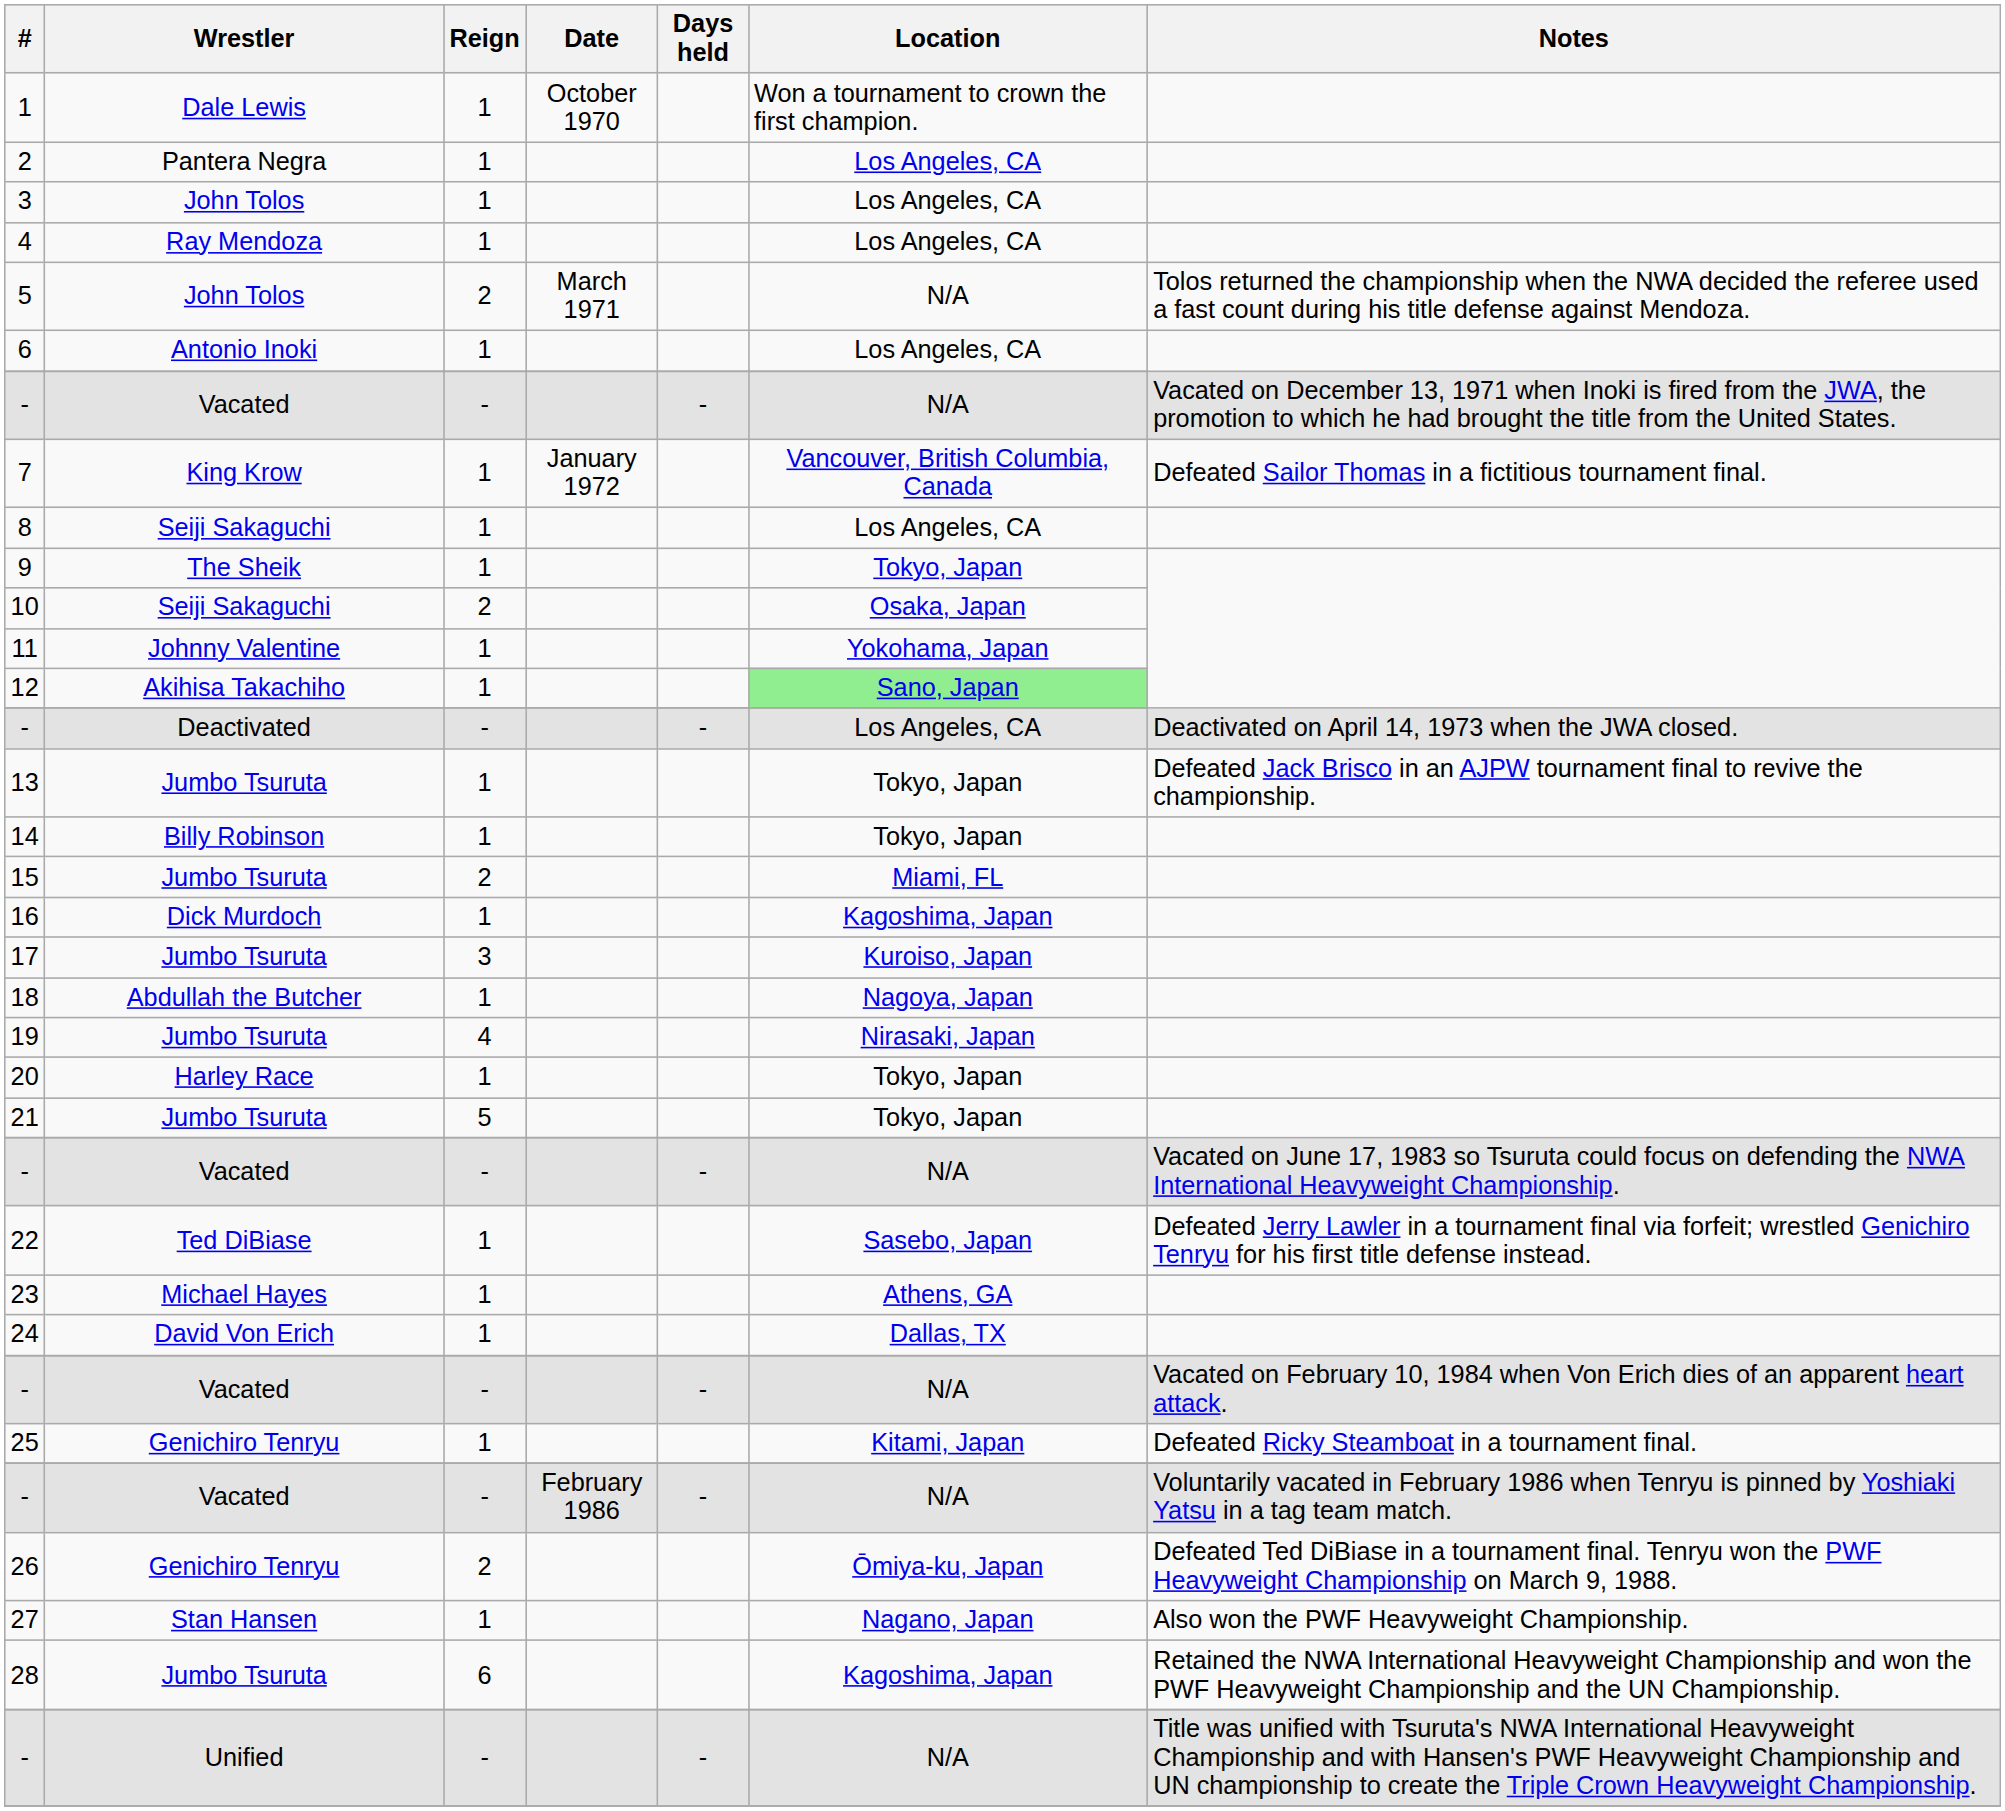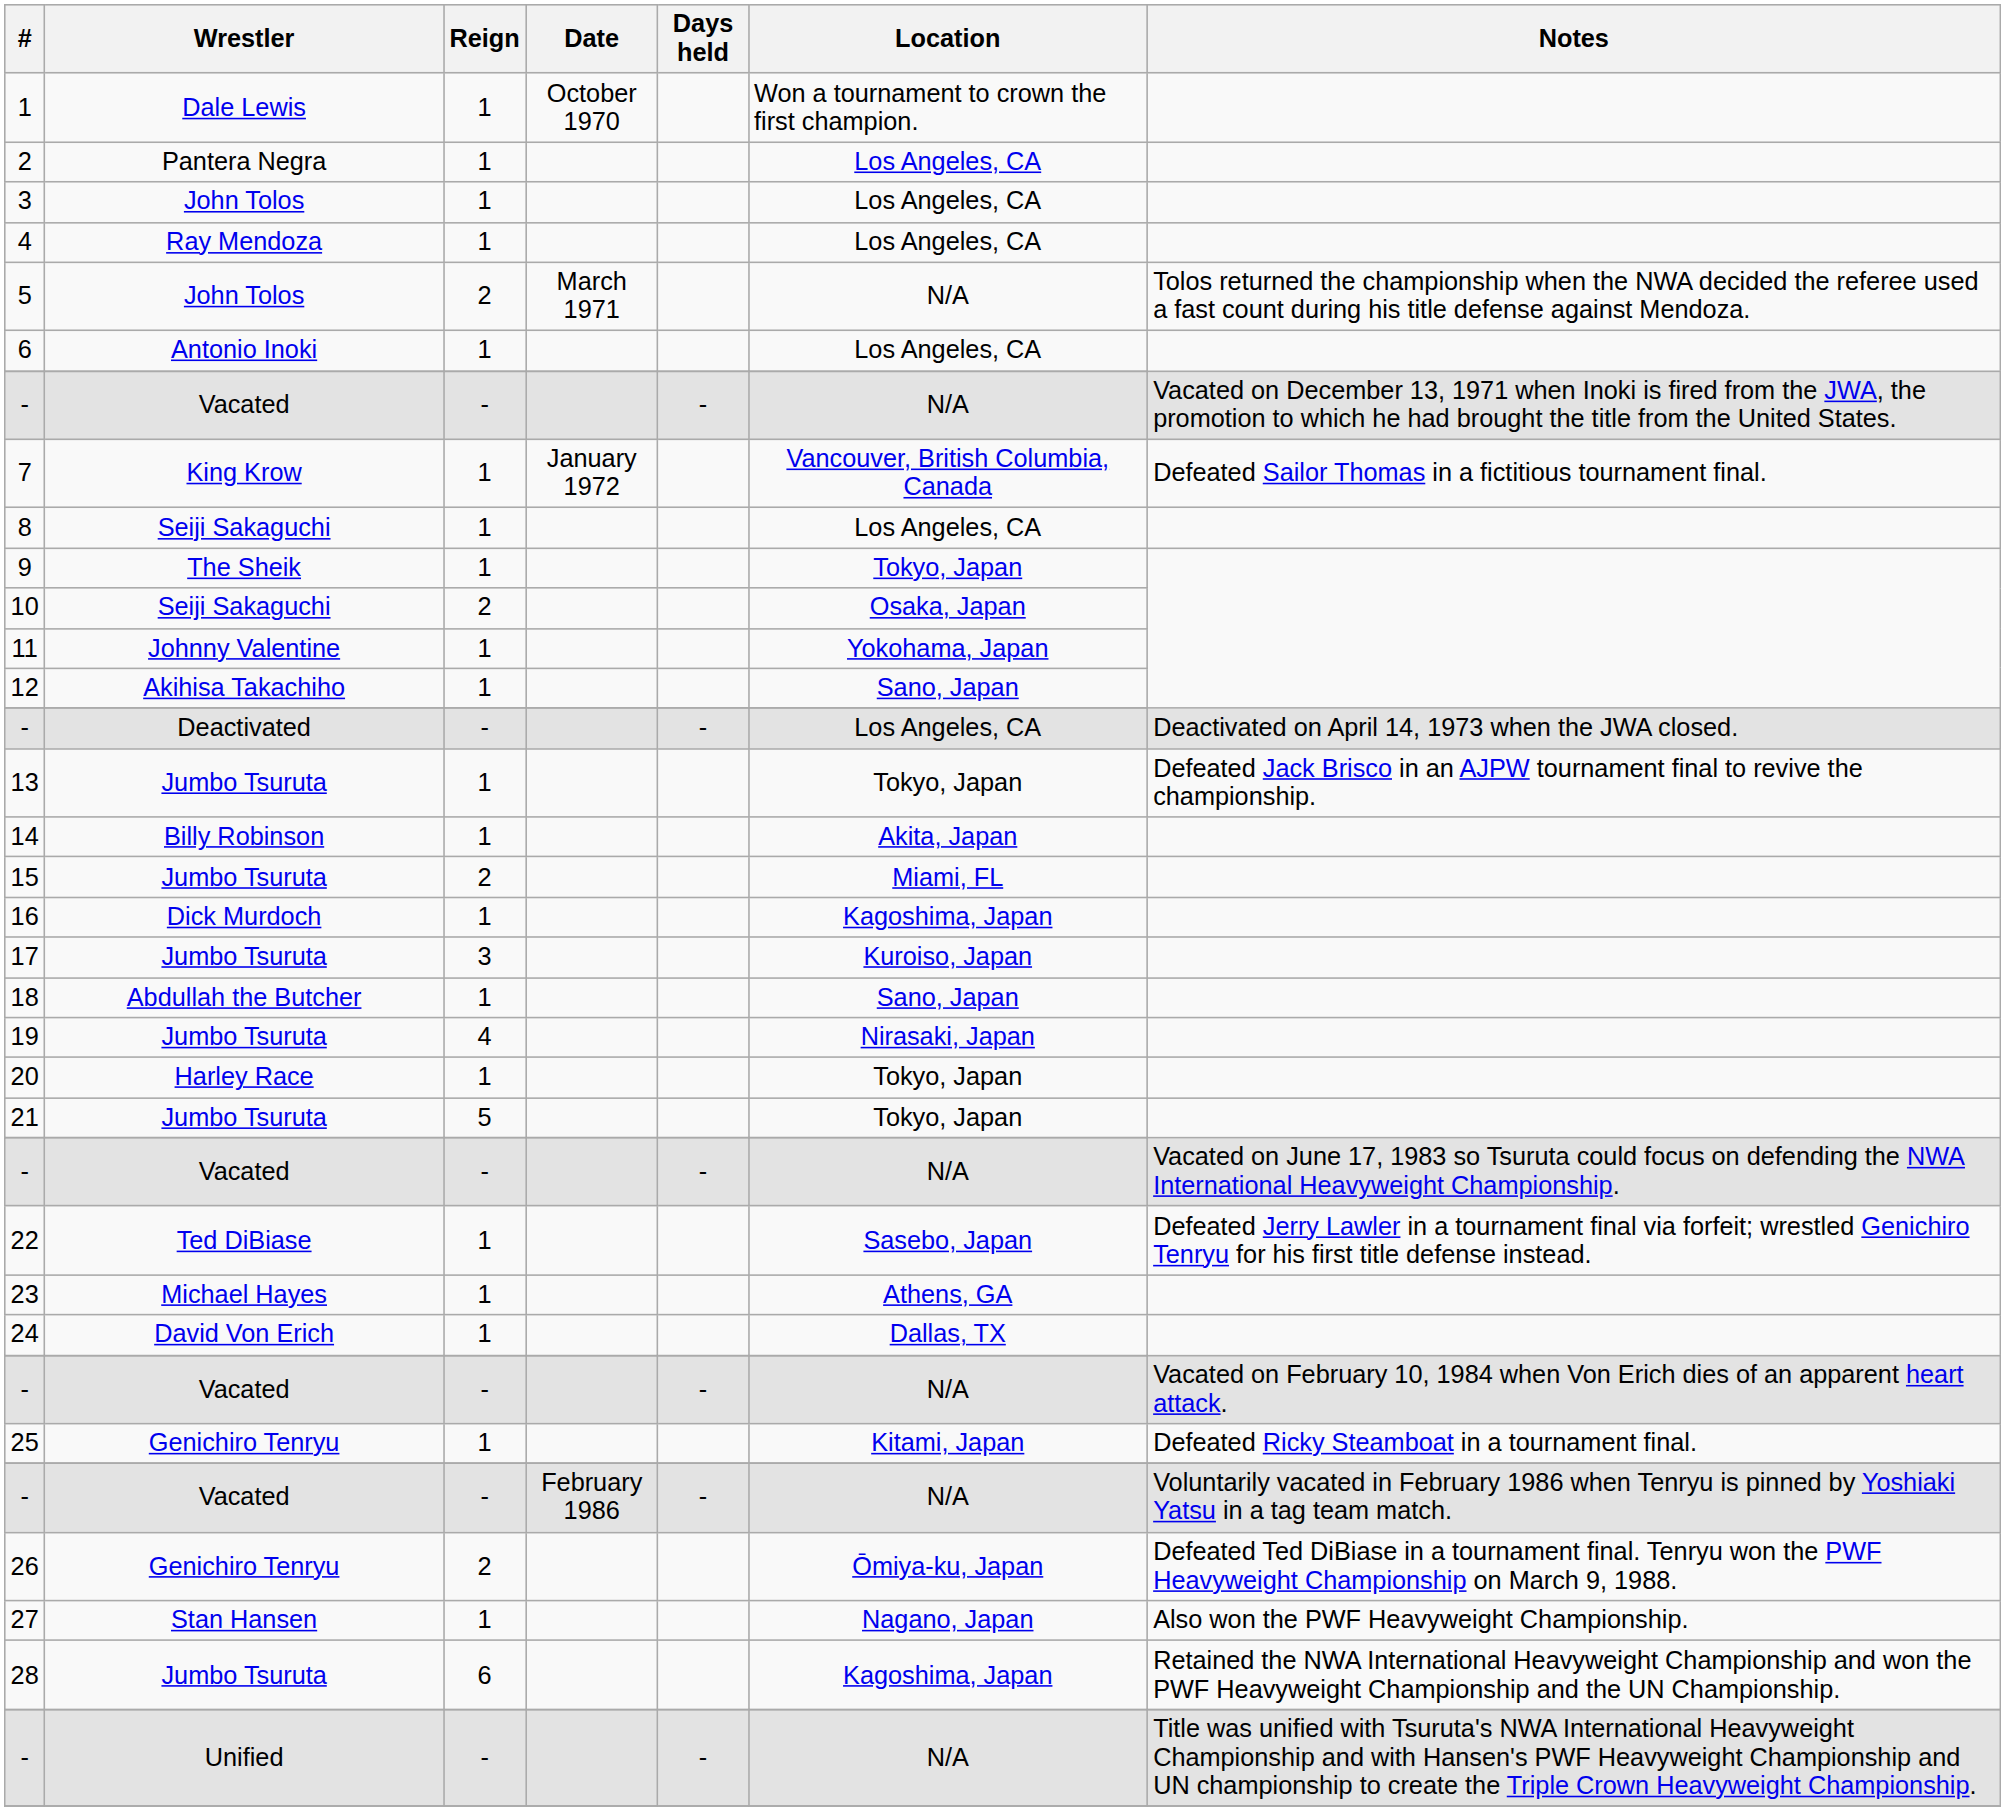12 | Location: lightgreen background -> no background
14 | Location: Tokyo, Japan -> Akita, Japan
18 | Location: Nagoya, Japan -> Sano, Japan
